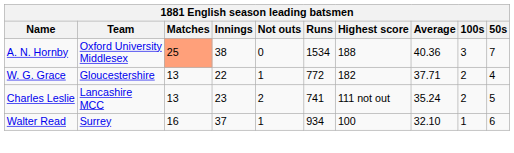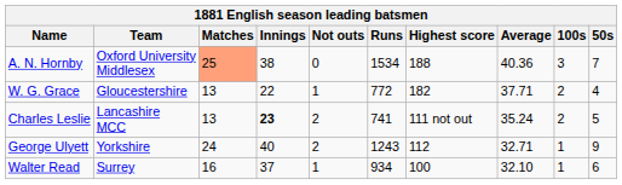Charles Leslie | Innings: normal -> bold
+ row: George Ulyett | Yorkshire | 24 | 40 | 2 | 1243 | 112 | 32.71 | 1 | 9
